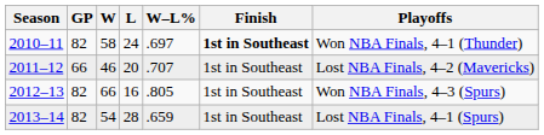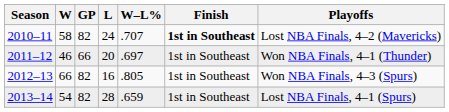columns swapped: GP <-> W
2010–11 | W–L%: .697 -> .707
2010–11 | Playoffs: Won NBA Finals, 4–1 (Thunder) -> Lost NBA Finals, 4–2 (Mavericks)
2011–12 | W–L%: .707 -> .697
2011–12 | Playoffs: Lost NBA Finals, 4–2 (Mavericks) -> Won NBA Finals, 4–1 (Thunder)
